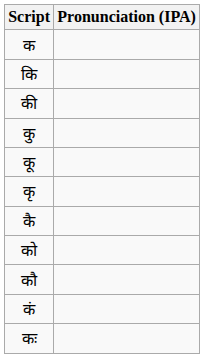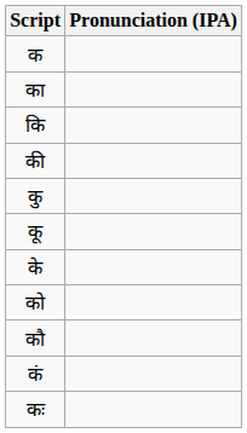+ row: का
- row: कृ
+ row: के
- row: कै
